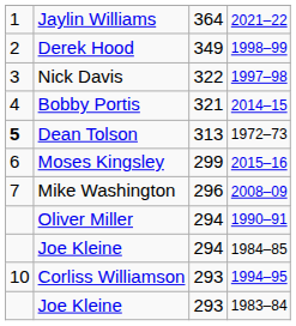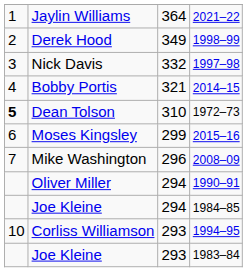Nick Davis | column 3: 322 -> 332
Dean Tolson | column 3: 313 -> 310
